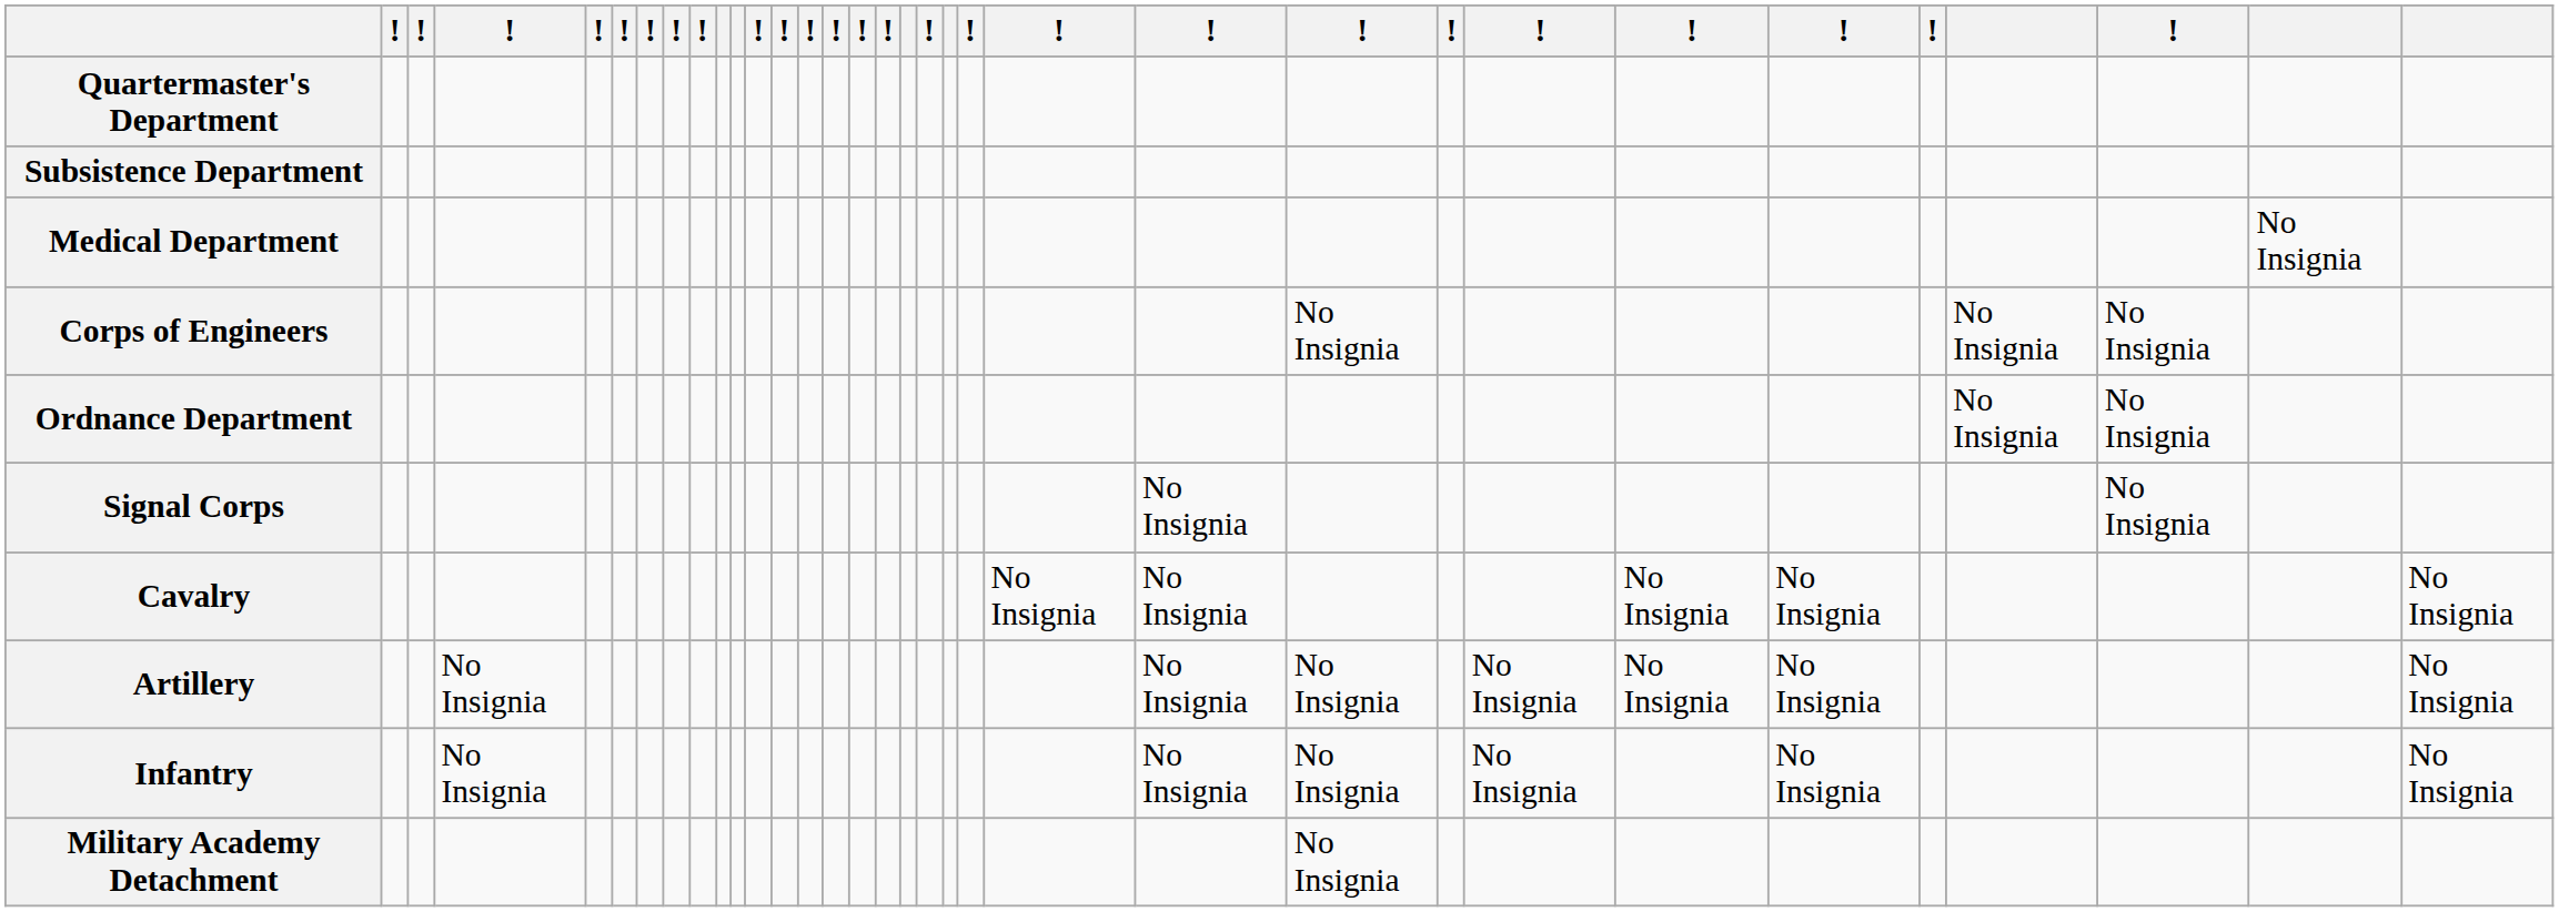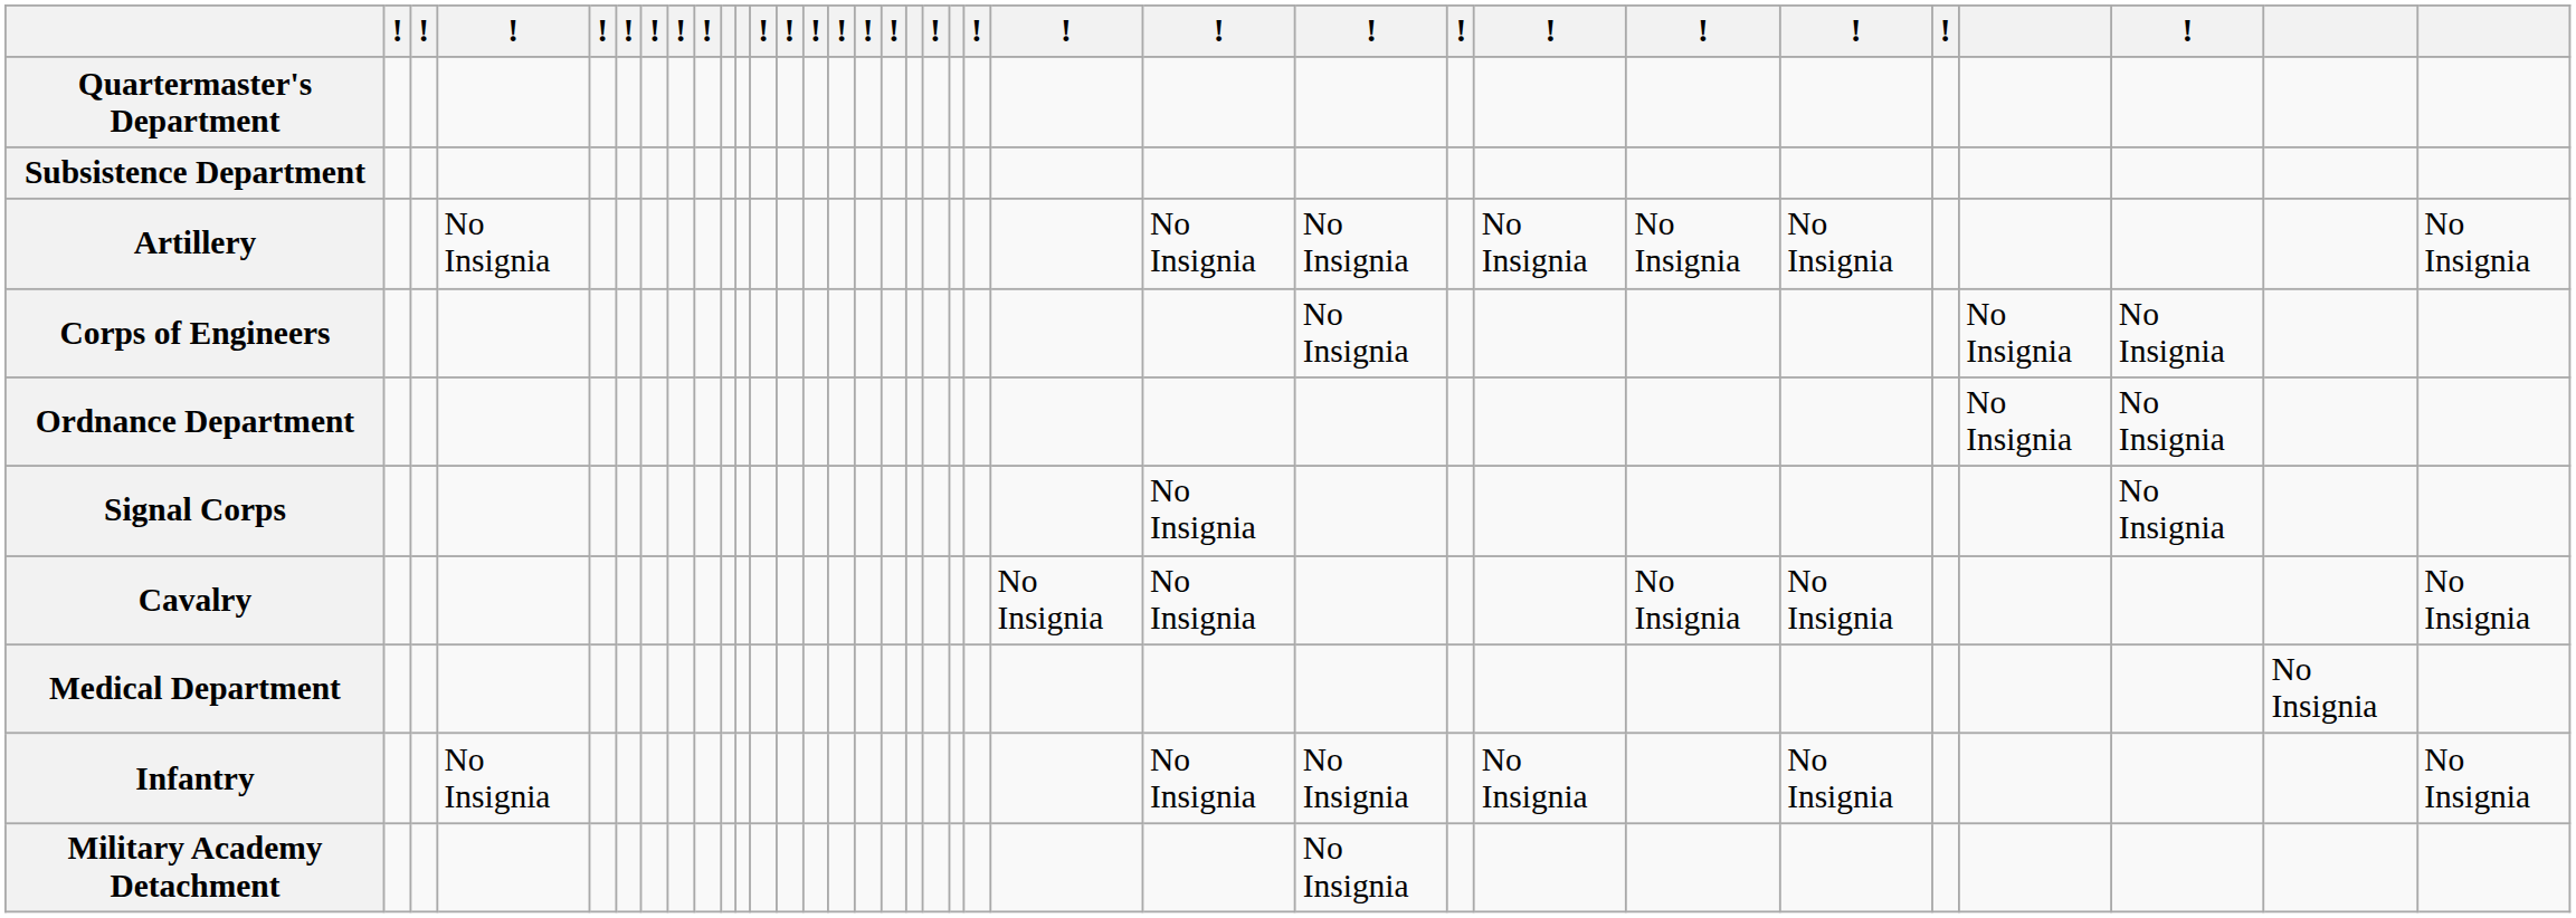rows swapped: Medical Department <-> Artillery
